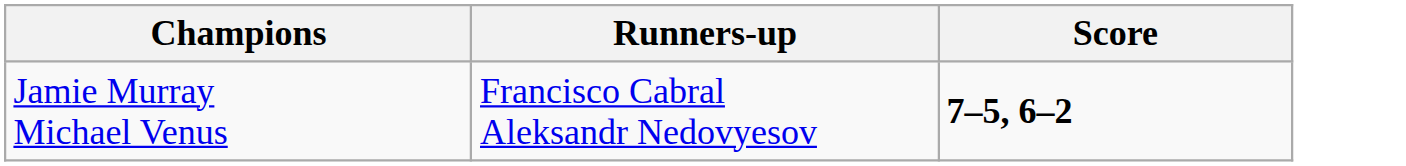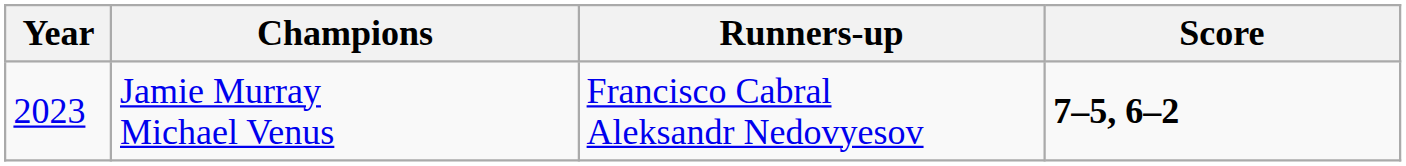+ column: Year | 2023
